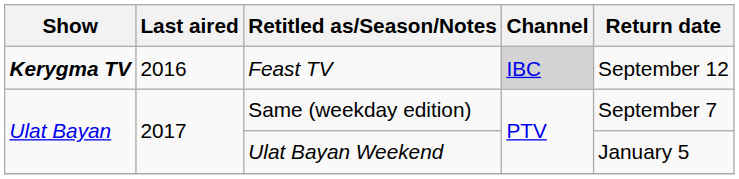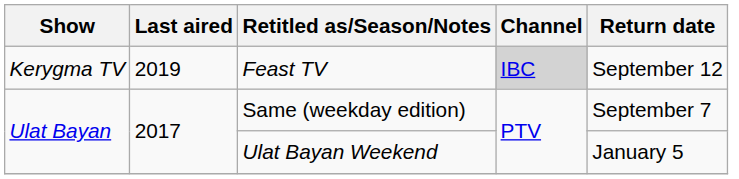Feast TV | Show: bold -> normal
Feast TV | Last aired: 2016 -> 2019
